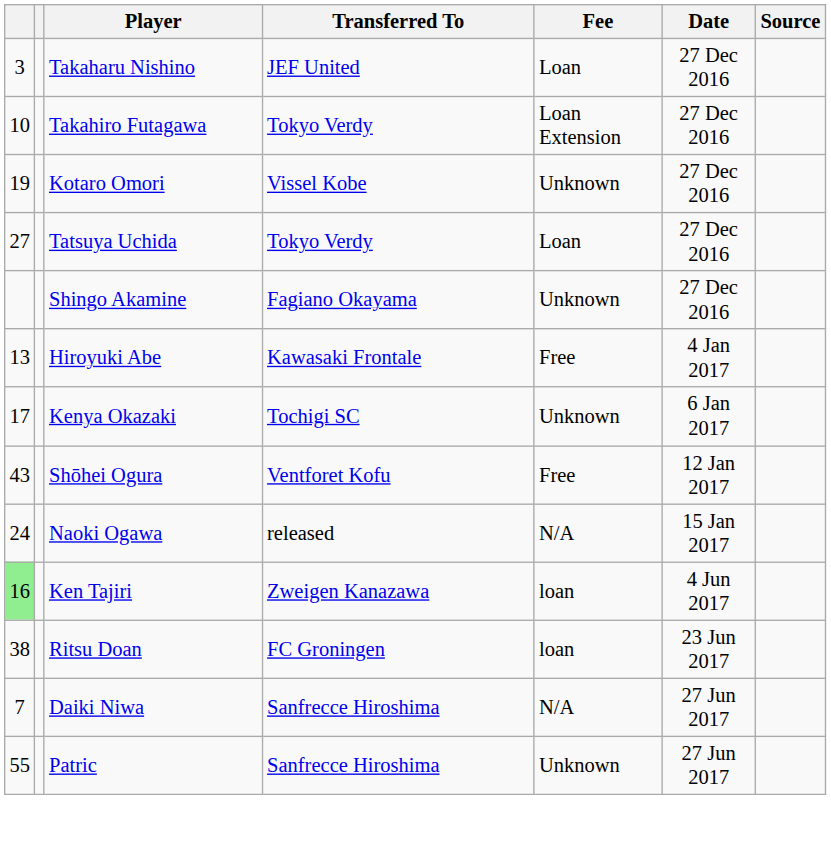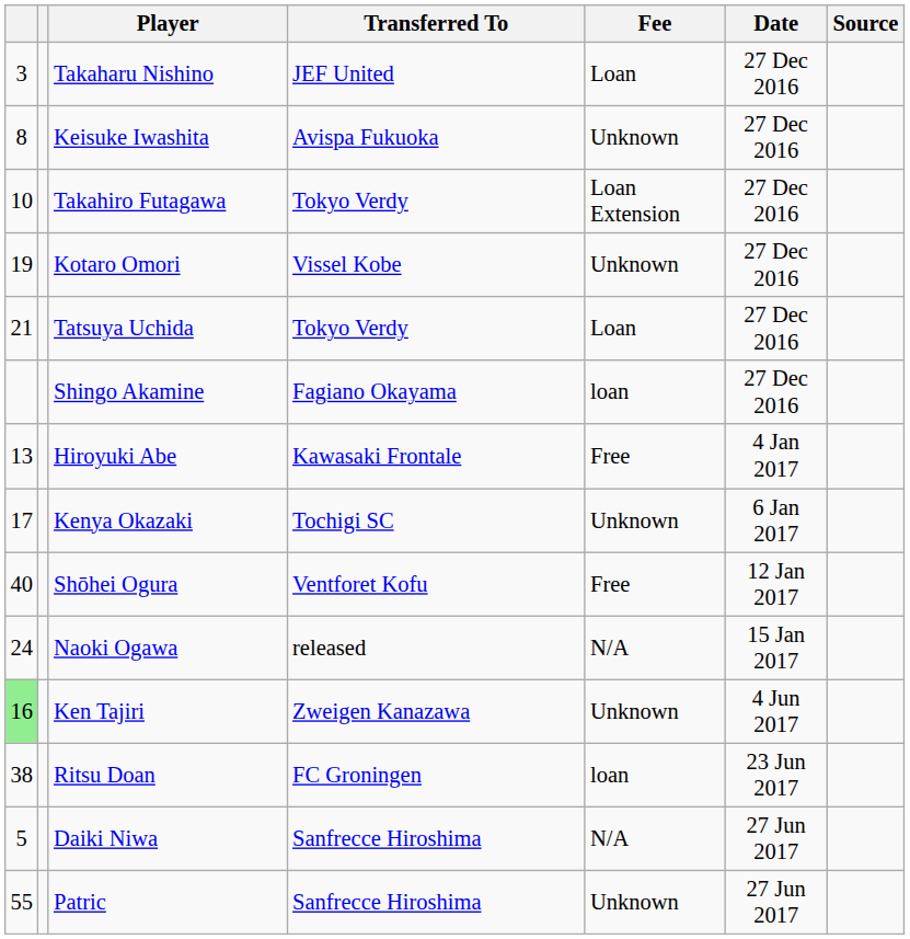+ row: 8 | Keisuke Iwashita | Avispa Fukuoka | Unknown | 27 Dec 2016
Tatsuya Uchida | column 1: 27 -> 21
Shingo Akamine | Fee: Unknown -> loan
Shōhei Ogura | column 1: 43 -> 40
Ken Tajiri | Fee: loan -> Unknown
Daiki Niwa | column 1: 7 -> 5
